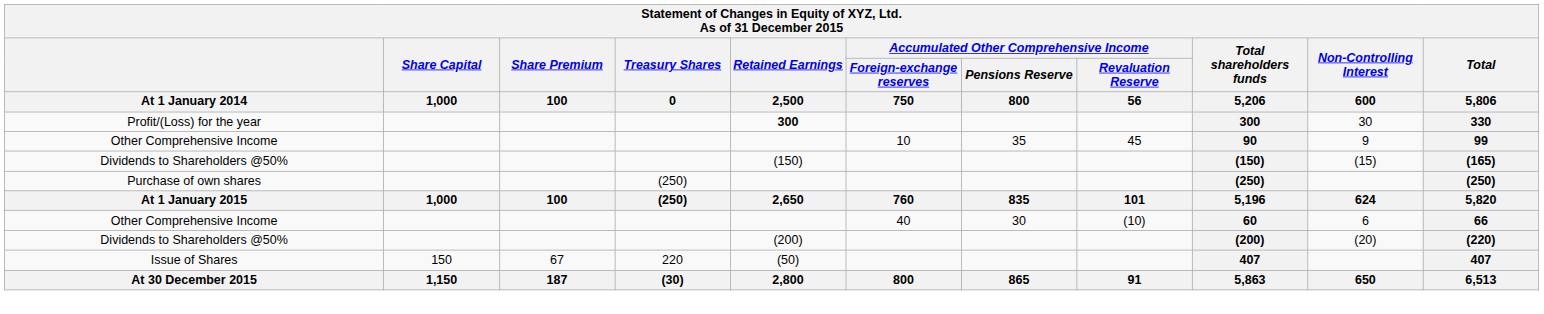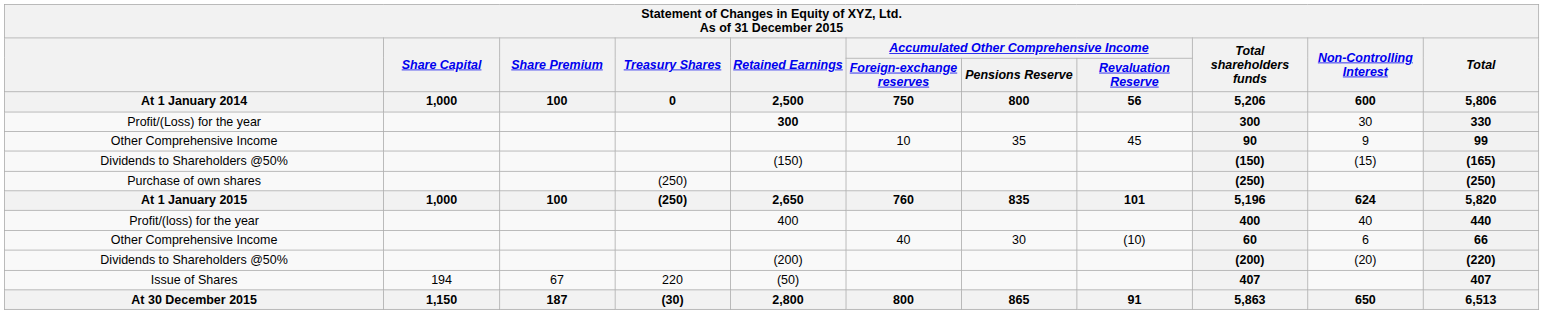+ row: Profit/(loss) for the year | 400 | 400 | 40 | 440
Issue of Shares | Share Capital / 1,000: 150 -> 194
